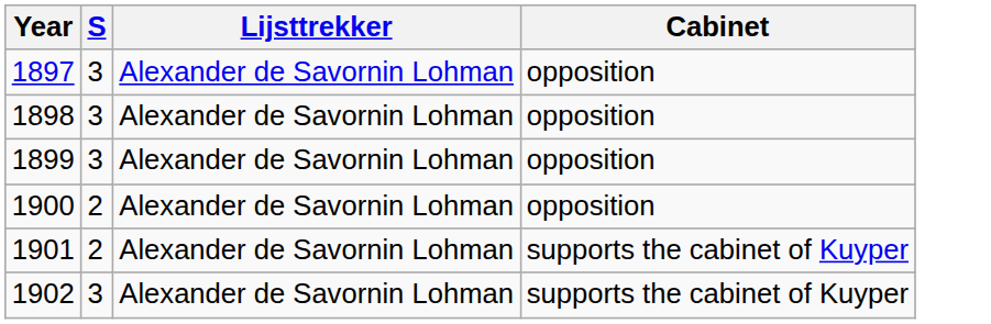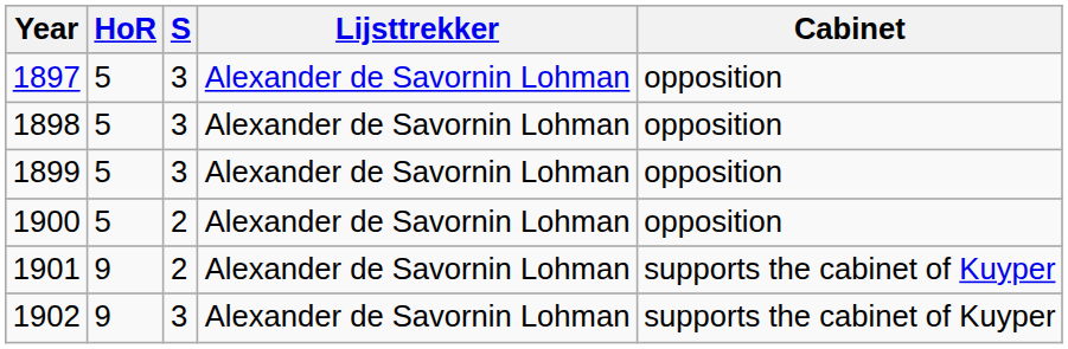+ column: HoR | 5 | 5 | 5 | 5 | 9 | 9
